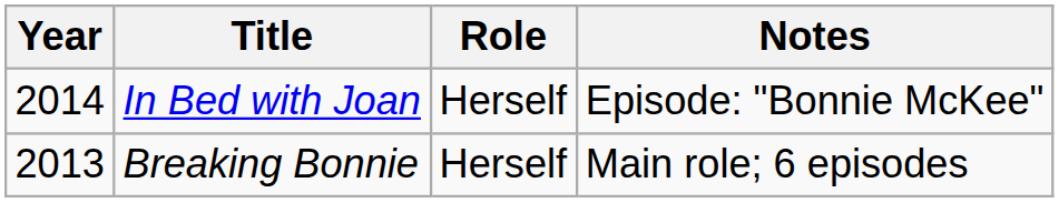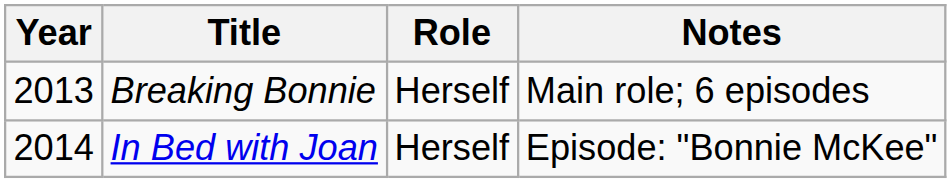rows swapped: Breaking Bonnie <-> In Bed with Joan
